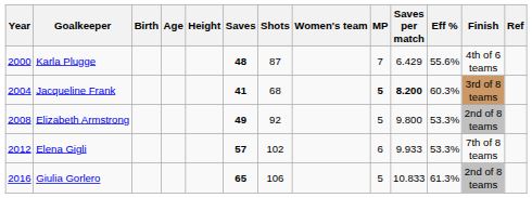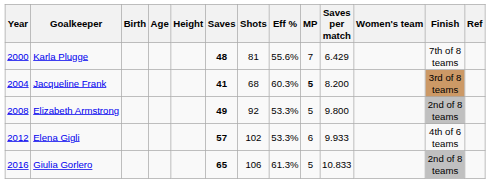columns swapped: Eff % <-> Women's team
Karla Plugge | Shots: 87 -> 81
Karla Plugge | Finish: 4th of 6 teams -> 7th of 8 teams
Jacqueline Frank | Saves per match: bold -> normal
Elena Gigli | Finish: 7th of 8 teams -> 4th of 6 teams
